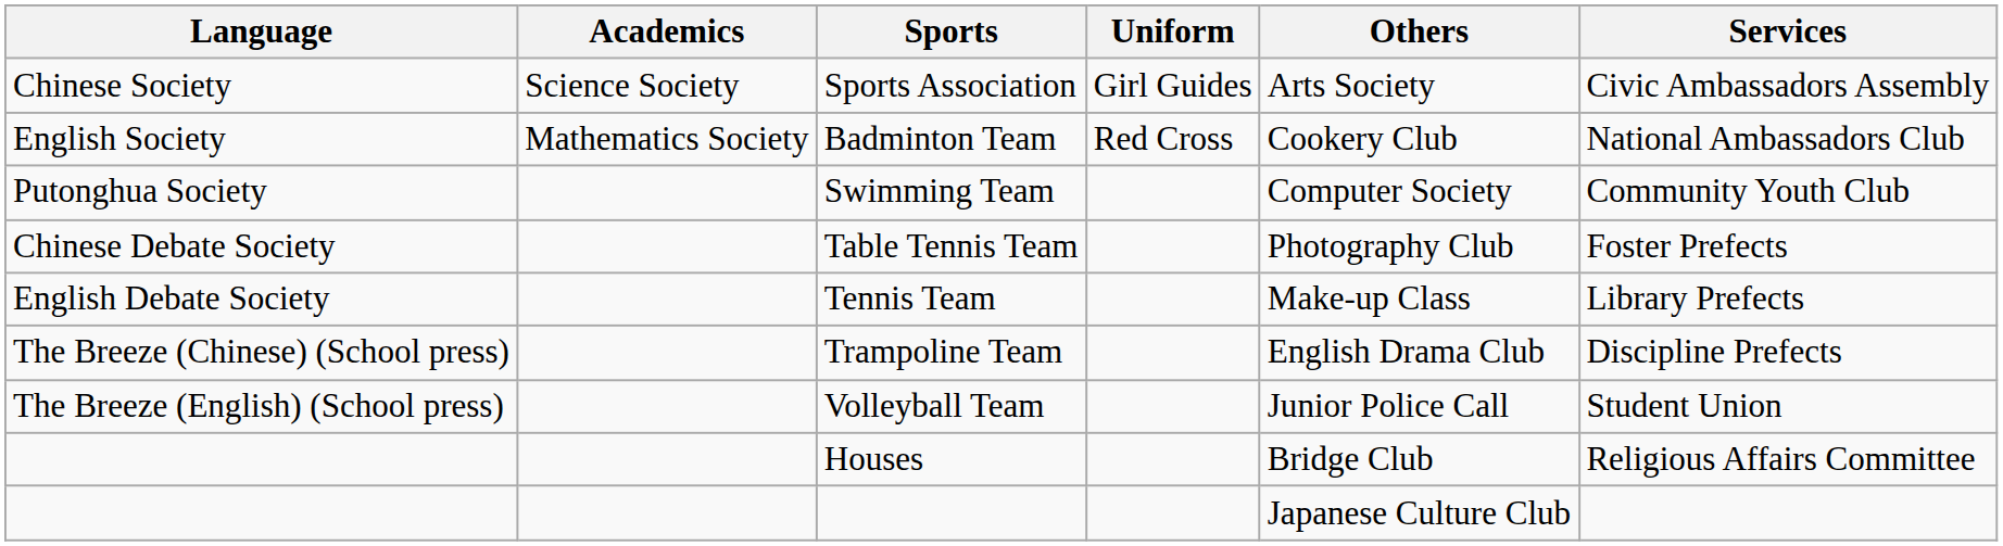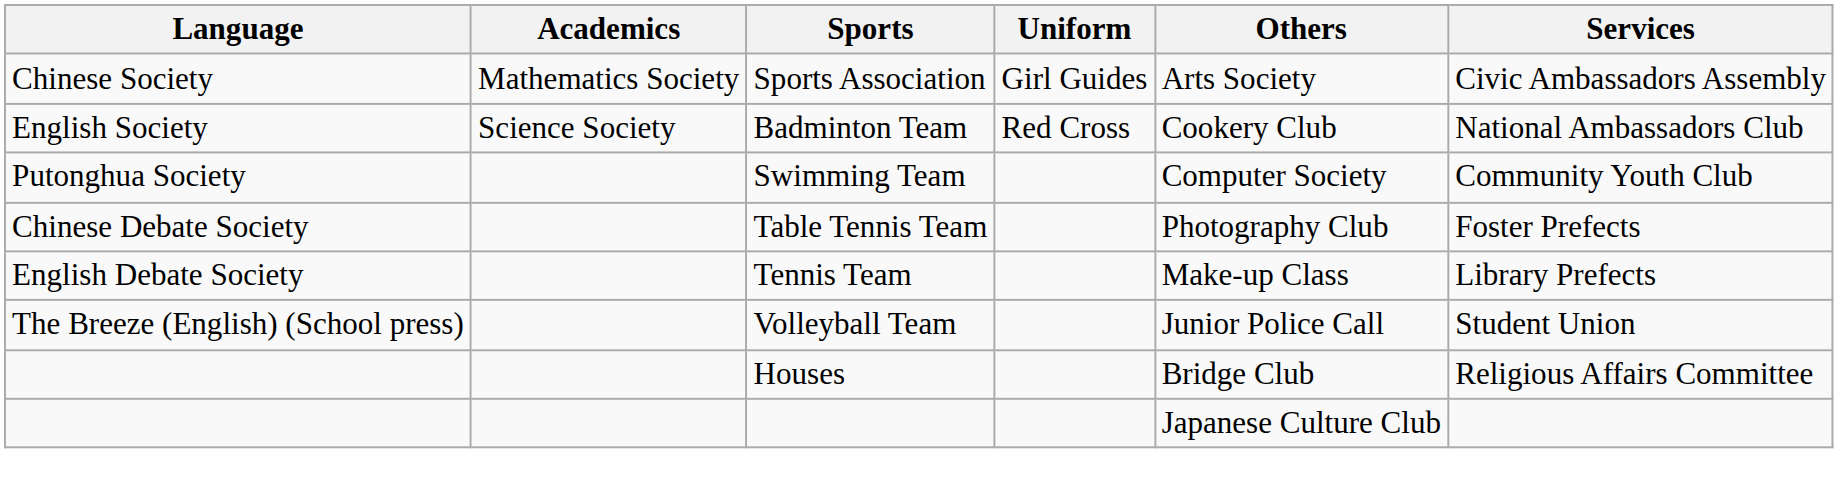Sports Association | Academics: Science Society -> Mathematics Society
Badminton Team | Academics: Mathematics Society -> Science Society
- row: The Breeze (Chinese) (School press) | Trampoline Team | English Drama Club | Discipline Prefects
